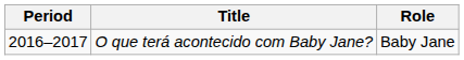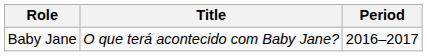columns swapped: Period <-> Role
